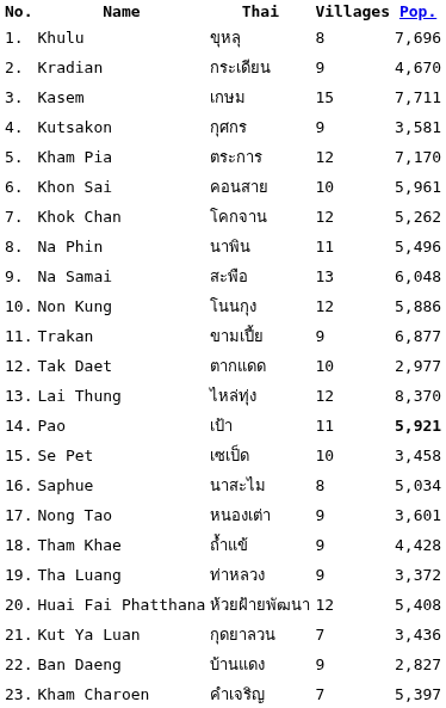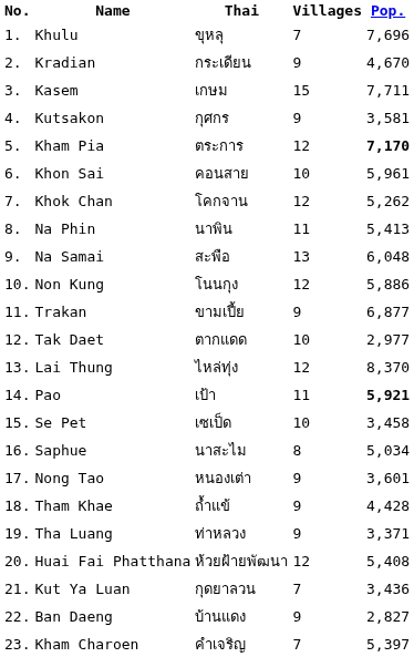Khulu | Villages: 8 -> 7
Kham Pia | Pop.: normal -> bold
Na Phin | Pop.: 5,496 -> 5,413
Tha Luang | Pop.: 3,372 -> 3,371
